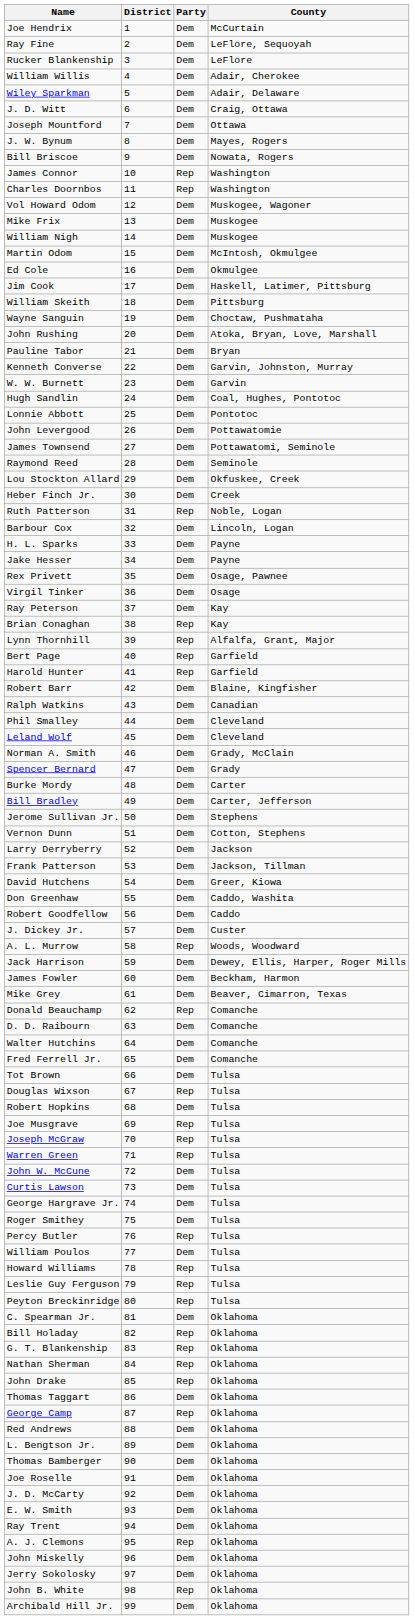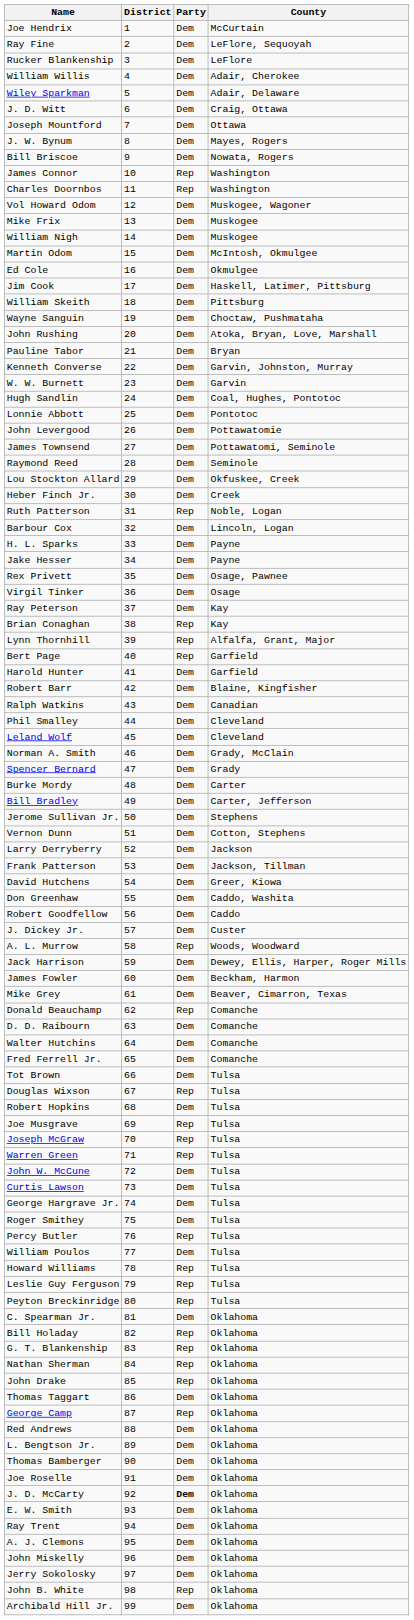Harold Hunter | Party: Rep -> Dem
J. D. McCarty | Party: normal -> bold
A. J. Clemons | Party: Rep -> Dem
